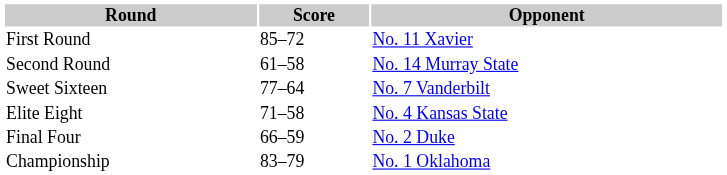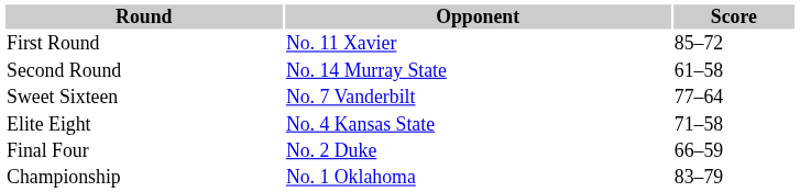columns swapped: Opponent <-> Score
